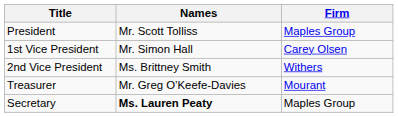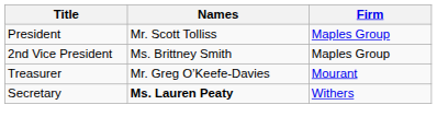- row: 1st Vice President | Mr. Simon Hall | Carey Olsen
2nd Vice President | Firm: Withers -> Maples Group
Secretary | Firm: Maples Group -> Withers
